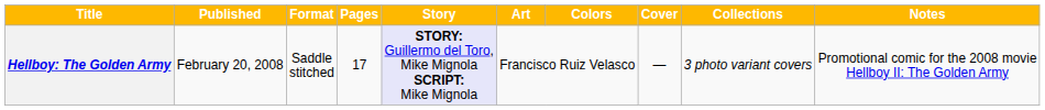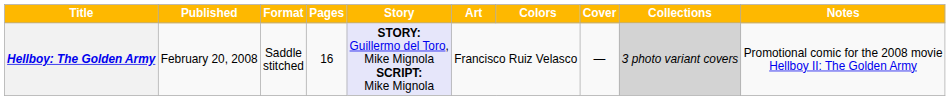Hellboy: The Golden Army | Pages: 17 -> 16
Hellboy: The Golden Army | Collections: no background -> lightgrey background
